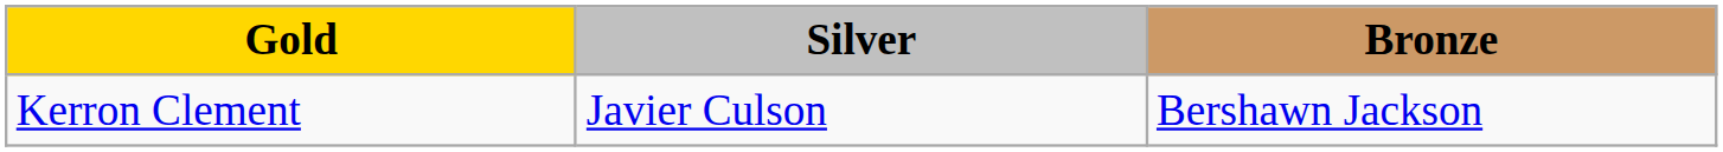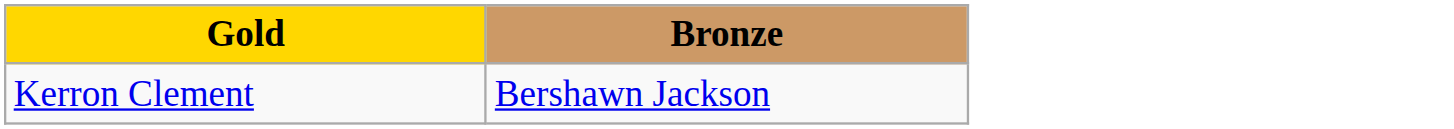- column: Silver | Javier Culson
